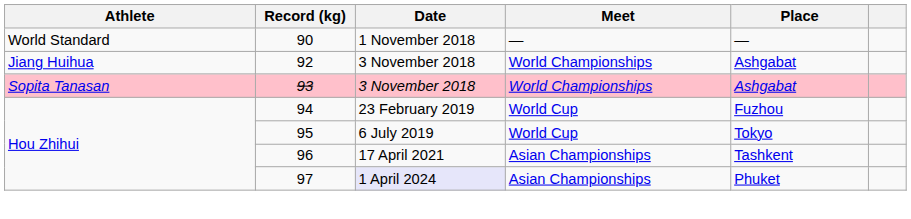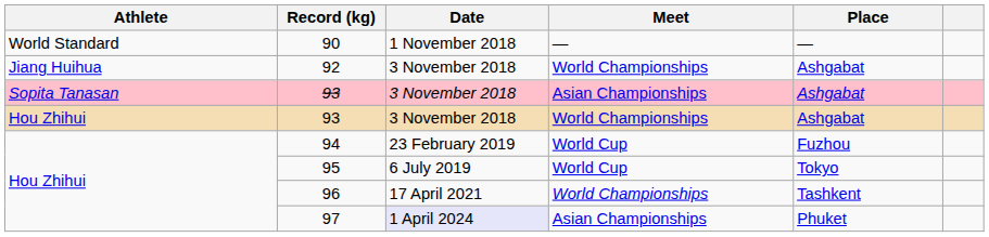Sopita Tanasan / 93 | Meet: World Championships -> Asian Championships
+ row: Hou Zhihui | 93 | 3 November 2018 | World Championships | Ashgabat
96 | Meet: Asian Championships -> World Championships
